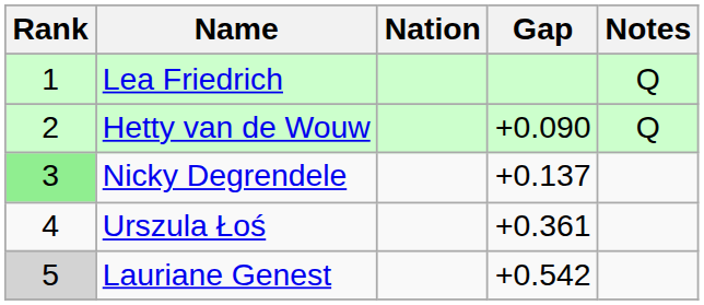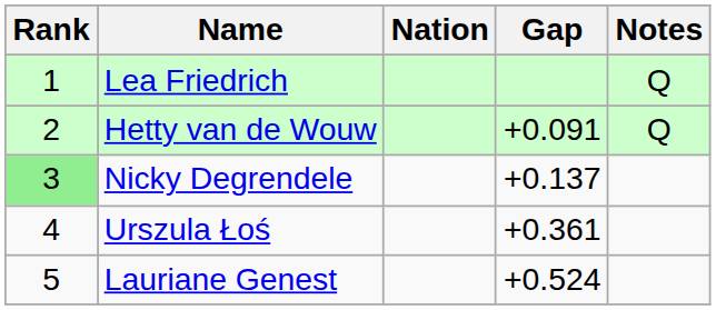Hetty van de Wouw | Gap: +0.090 -> +0.091
Lauriane Genest | Rank: lightgrey background -> no background
Lauriane Genest | Gap: +0.542 -> +0.524
